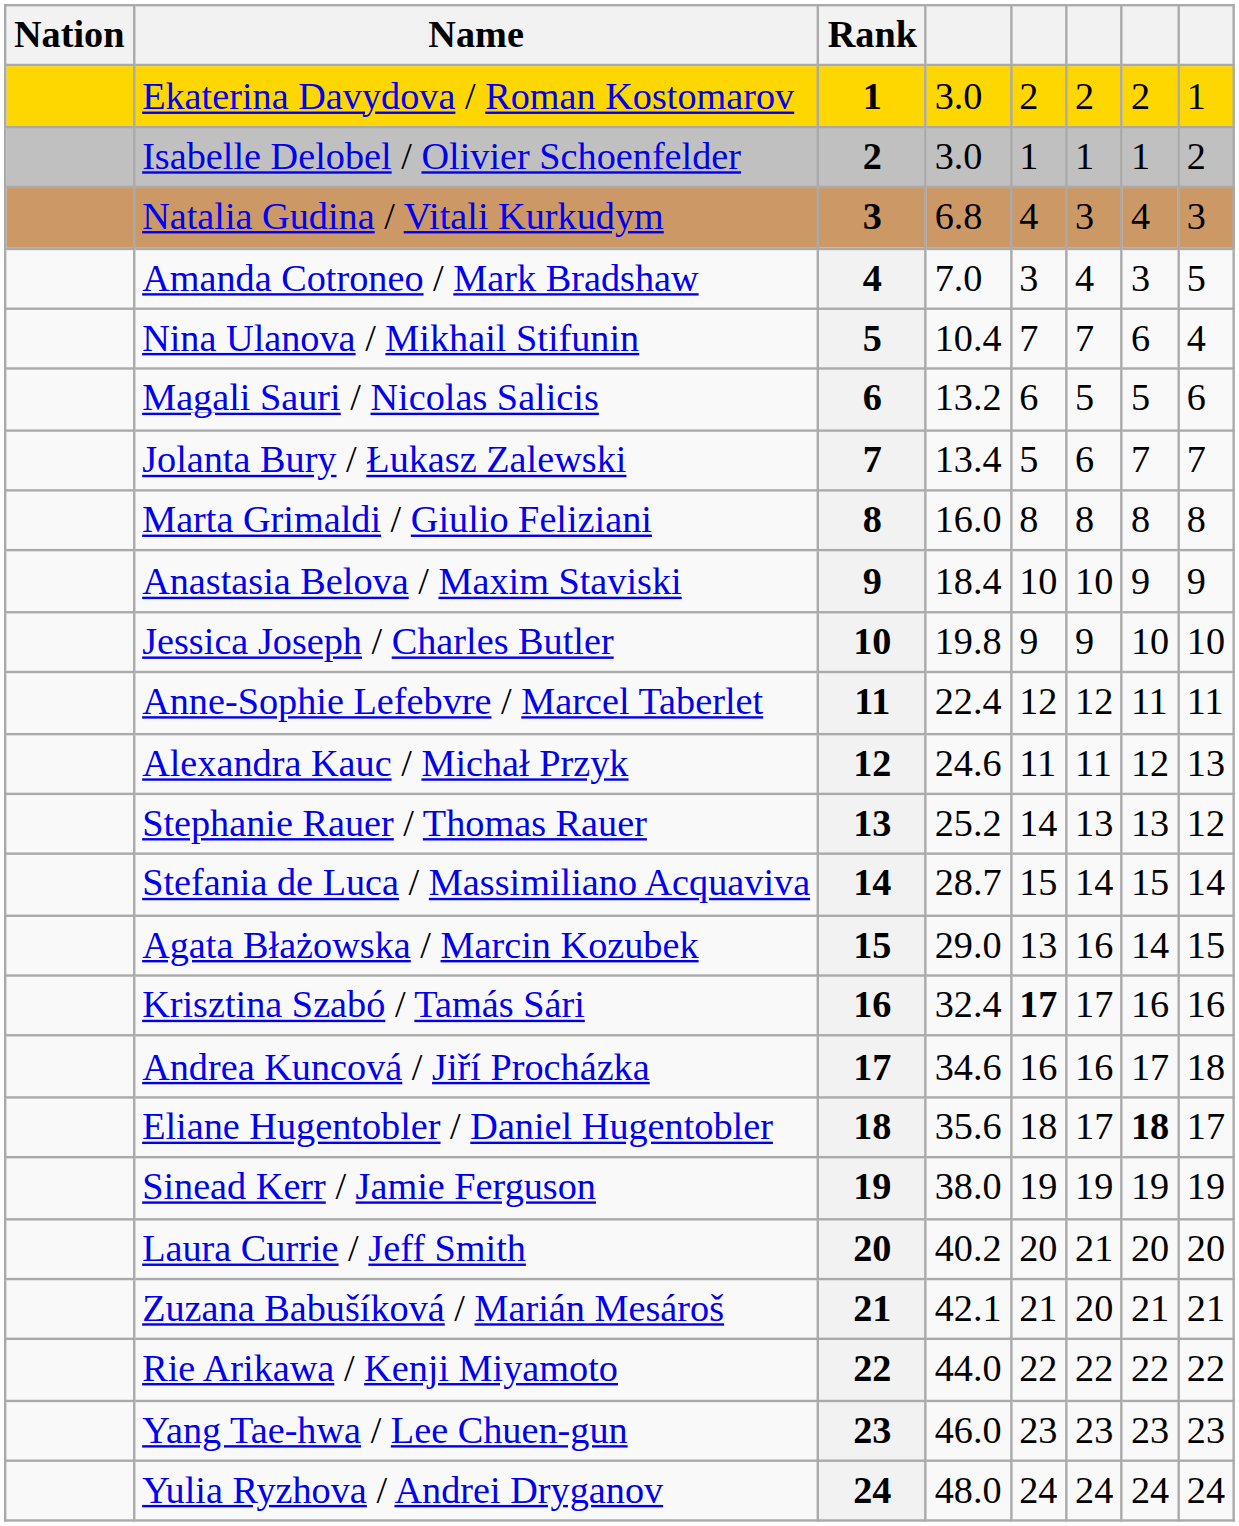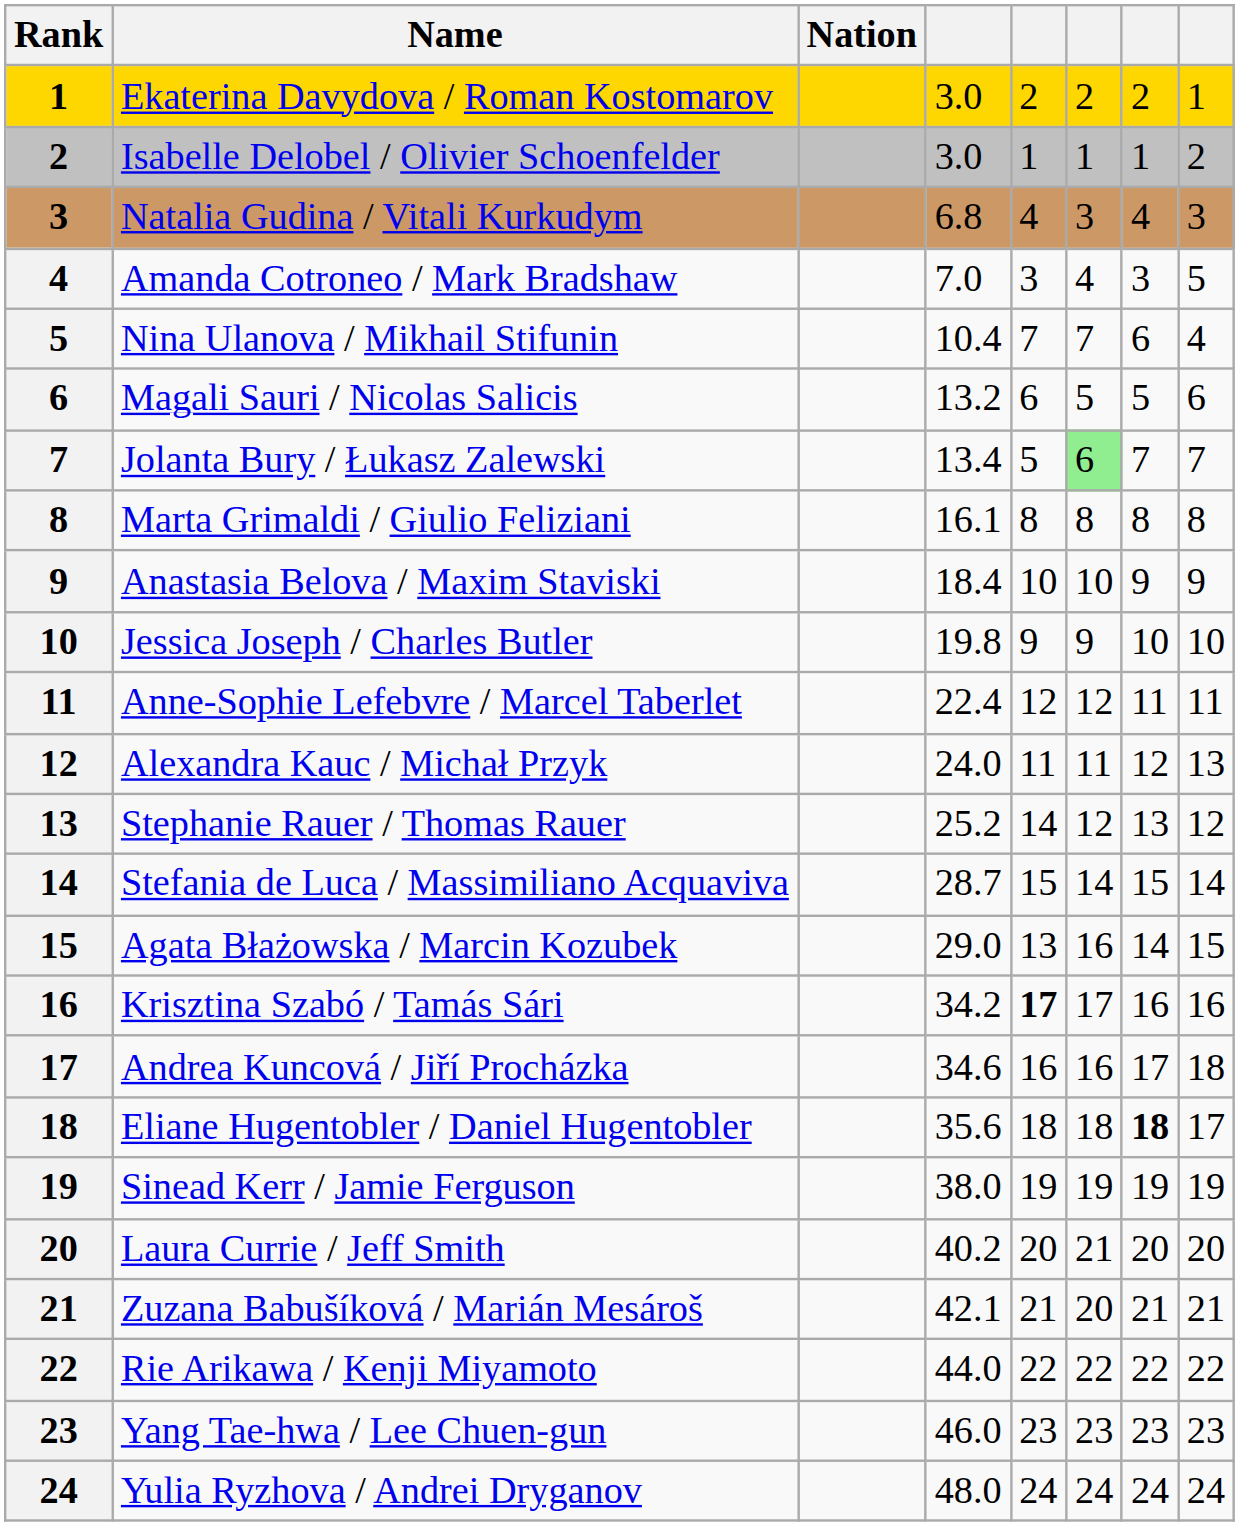columns swapped: Rank <-> Nation
Jolanta Bury / Łukasz Zalewski | column 6: no background -> lightgreen background
Marta Grimaldi / Giulio Feliziani | column 4: 16.0 -> 16.1
Alexandra Kauc / Michał Przyk | column 4: 24.6 -> 24.0
Stephanie Rauer / Thomas Rauer | column 6: 13 -> 12
Krisztina Szabó / Tamás Sári | column 4: 32.4 -> 34.2
Eliane Hugentobler / Daniel Hugentobler | column 6: 17 -> 18
